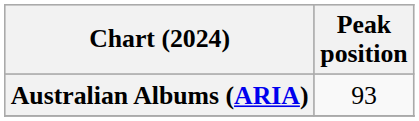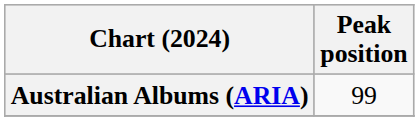Australian Albums (ARIA) | Peak position: 93 -> 99
